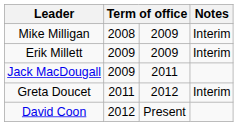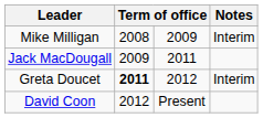- row: Erik Millett | 2009 | 2009 | Interim
Greta Doucet | column 2: normal -> bold
